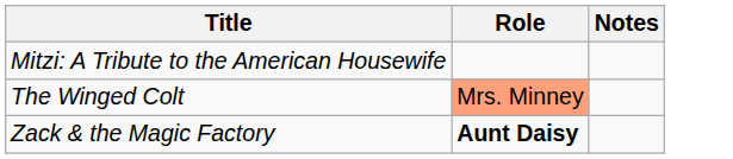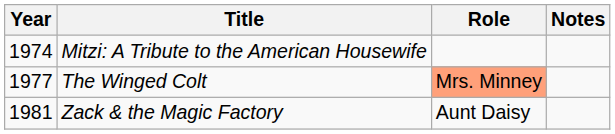+ column: Year | 1974 | 1977 | 1981
Zack & the Magic Factory | Role: bold -> normal
